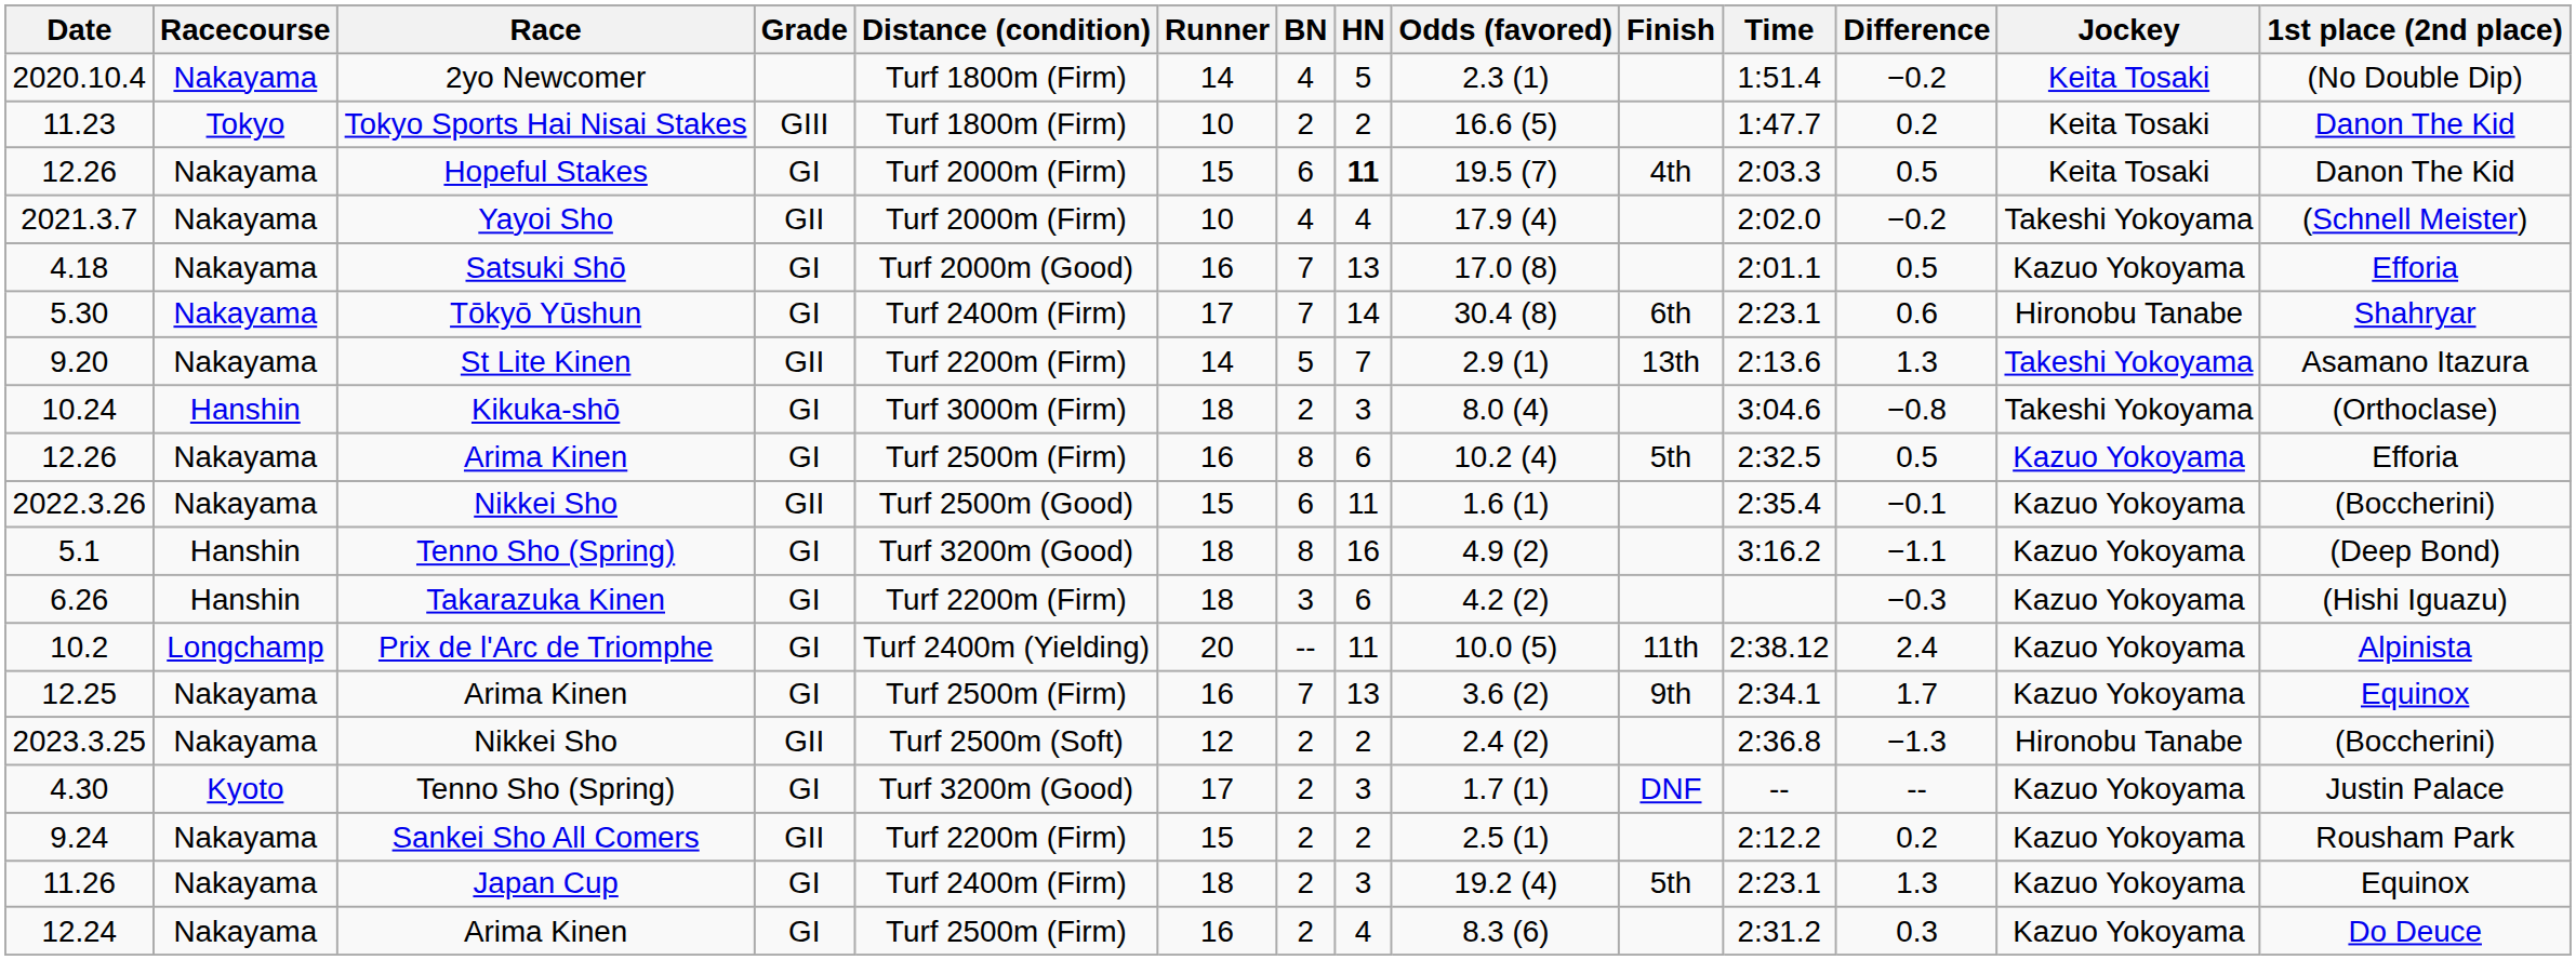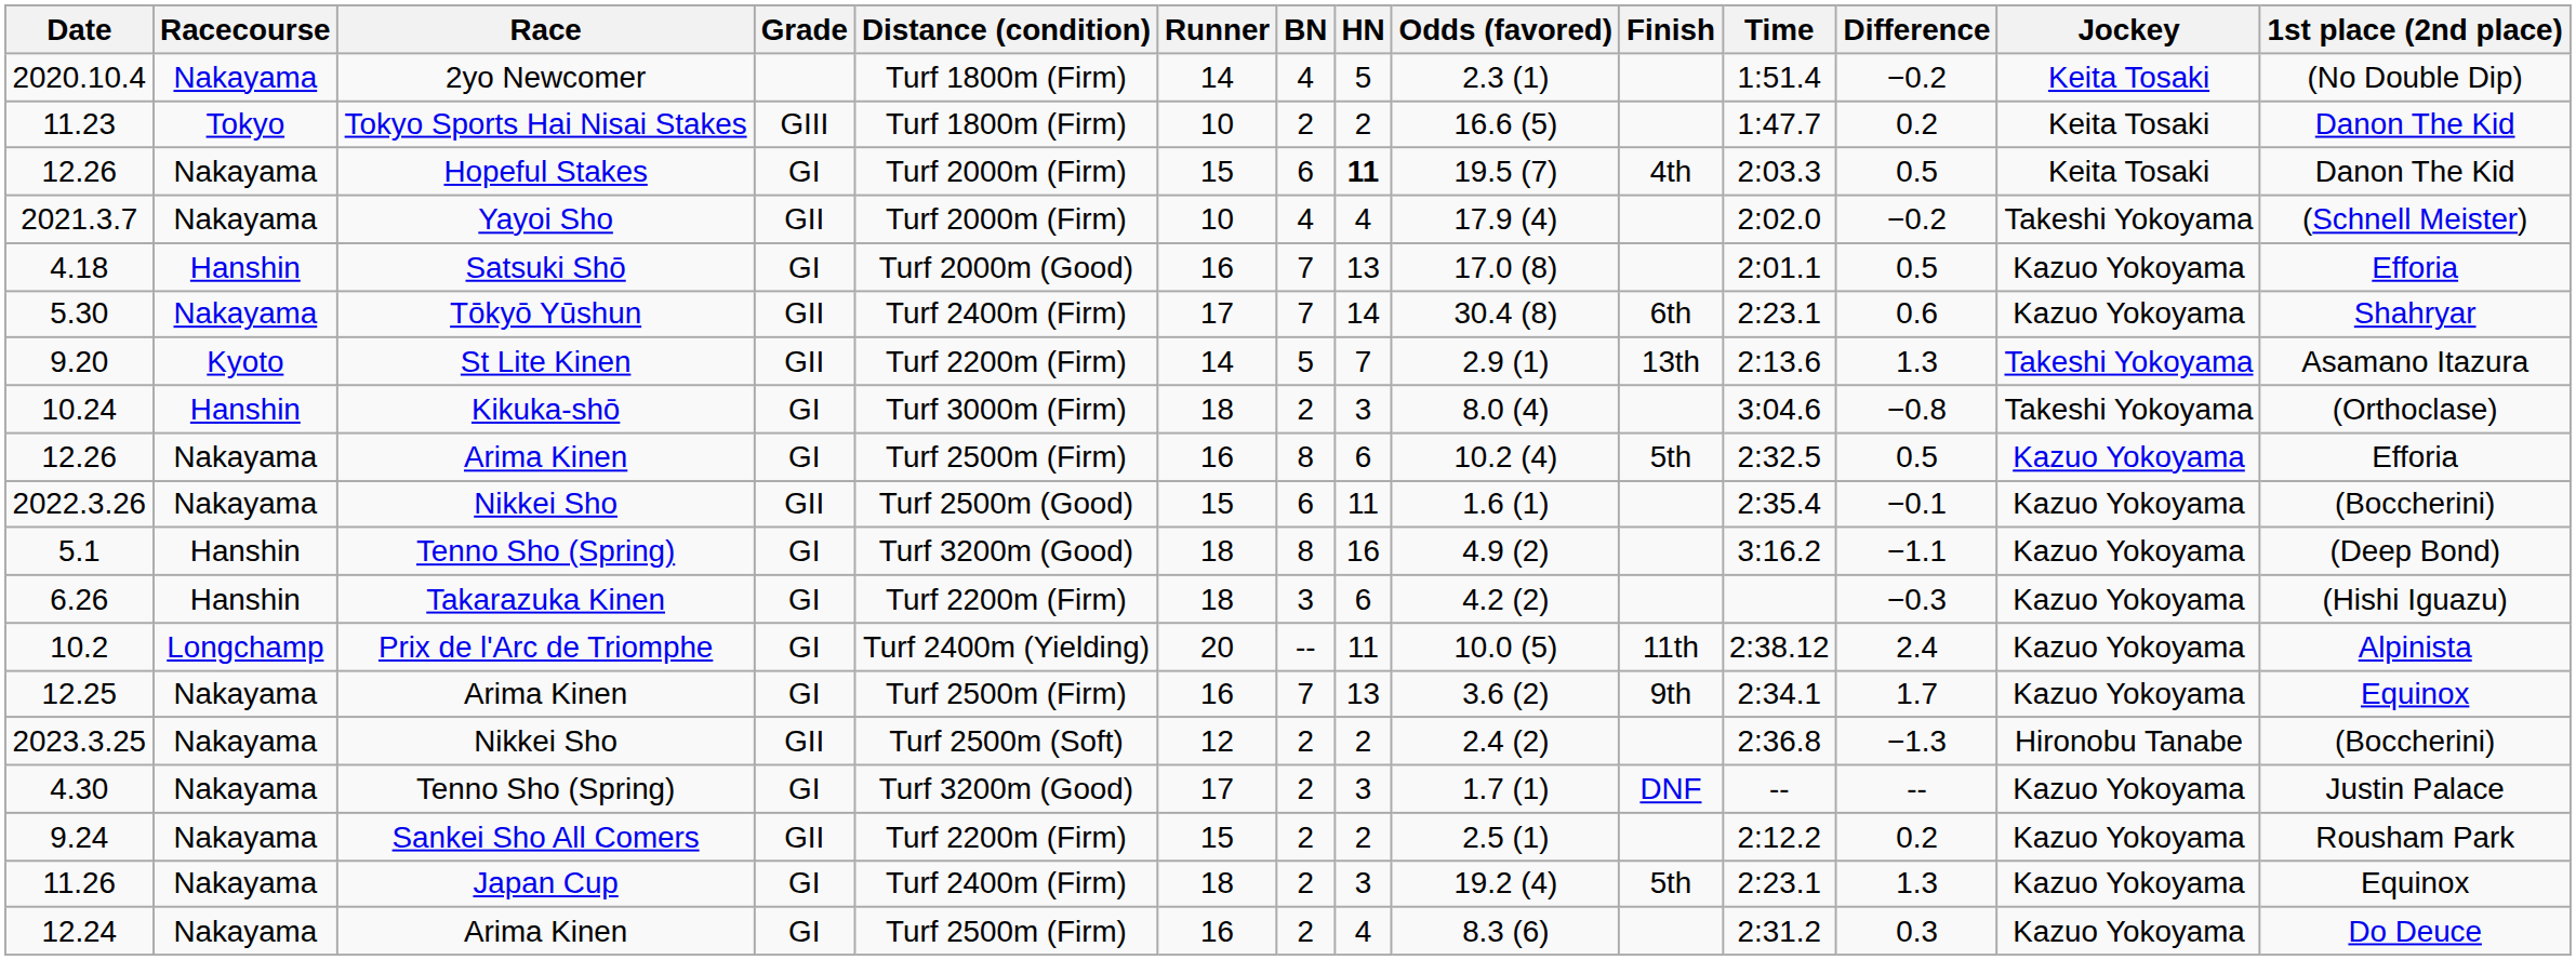4.18 | Racecourse: Nakayama -> Hanshin
5.30 | Grade: GI -> GII
5.30 | Jockey: Hironobu Tanabe -> Kazuo Yokoyama
9.20 | Racecourse: Nakayama -> Kyoto
4.30 | Racecourse: Kyoto -> Nakayama
